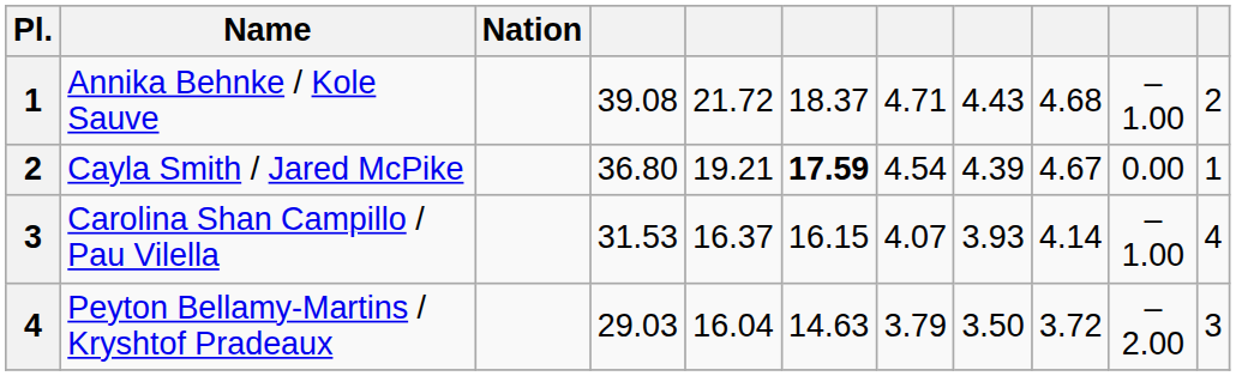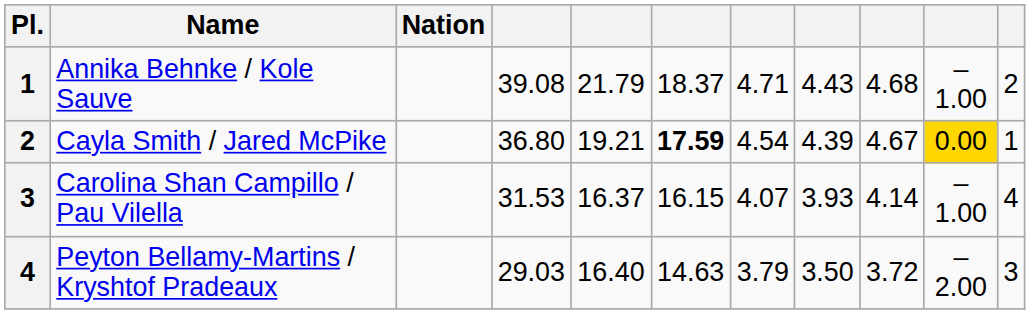Annika Behnke / Kole Sauve | column 5: 21.72 -> 21.79
Cayla Smith / Jared McPike | column 10: no background -> gold background
Peyton Bellamy-Martins / Kryshtof Pradeaux | column 5: 16.04 -> 16.40
